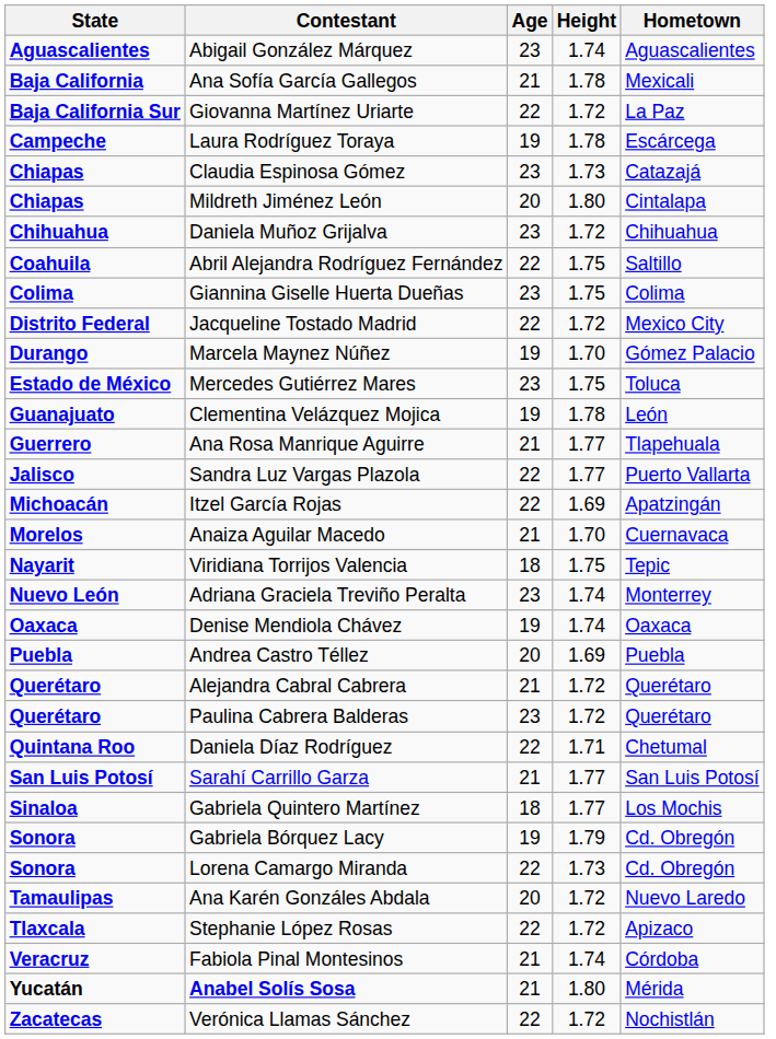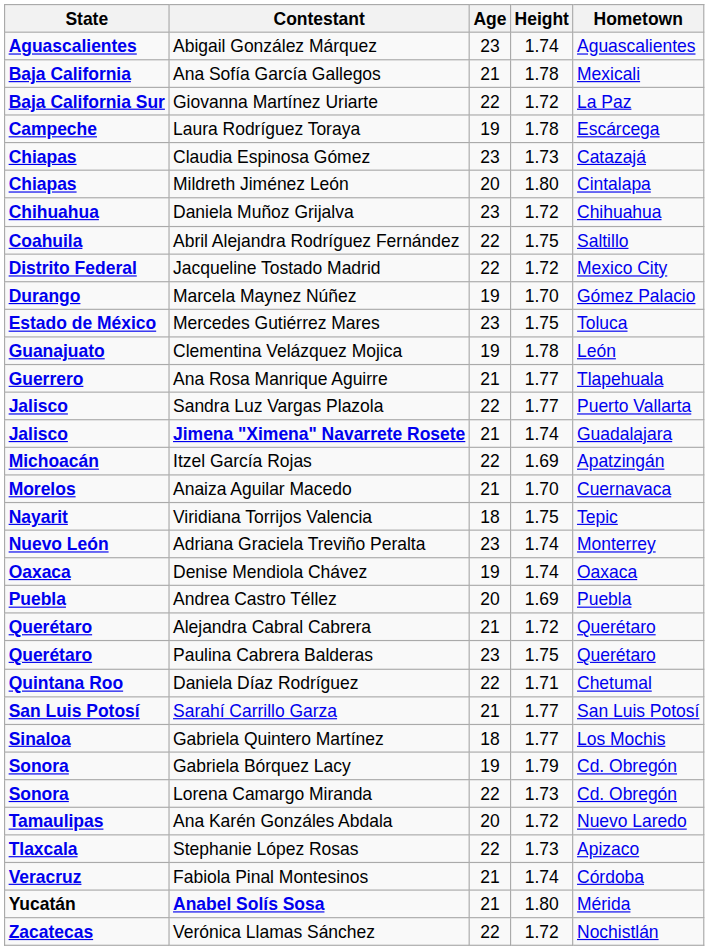- row: Colima | Giannina Giselle Huerta Dueñas | 23 | 1.75 | Colima
+ row: Jalisco | Jimena "Ximena" Navarrete Rosete | 21 | 1.74 | Guadalajara
Paulina Cabrera Balderas | Height: 1.72 -> 1.75
Stephanie López Rosas | Height: 1.72 -> 1.73
